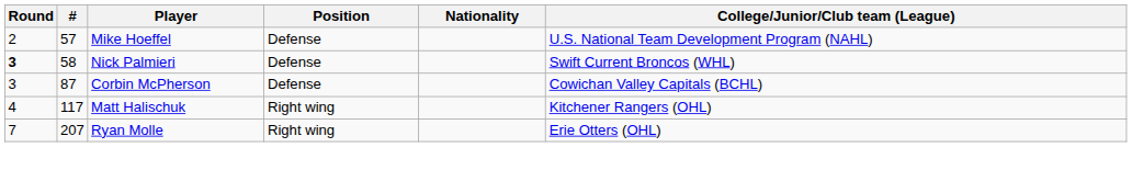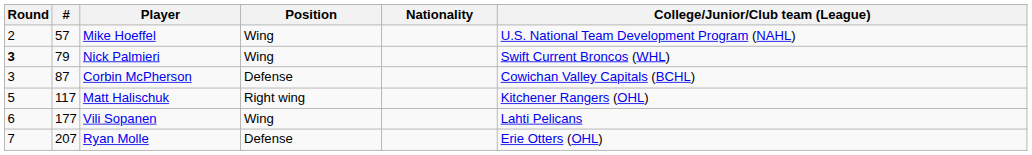Mike Hoeffel | Position: Defense -> Wing
Nick Palmieri | #: 58 -> 79
Nick Palmieri | Position: Defense -> Wing
Matt Halischuk | Round: 4 -> 5
+ row: 6 | 177 | Vili Sopanen | Wing | Lahti Pelicans
Ryan Molle | Position: Right wing -> Defense
